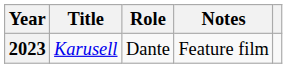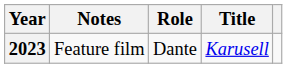columns swapped: Title <-> Notes
